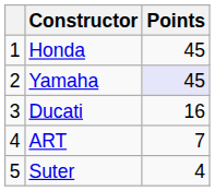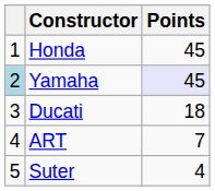Yamaha | column 1: no background -> lightblue background
Ducati | Points: 16 -> 18
